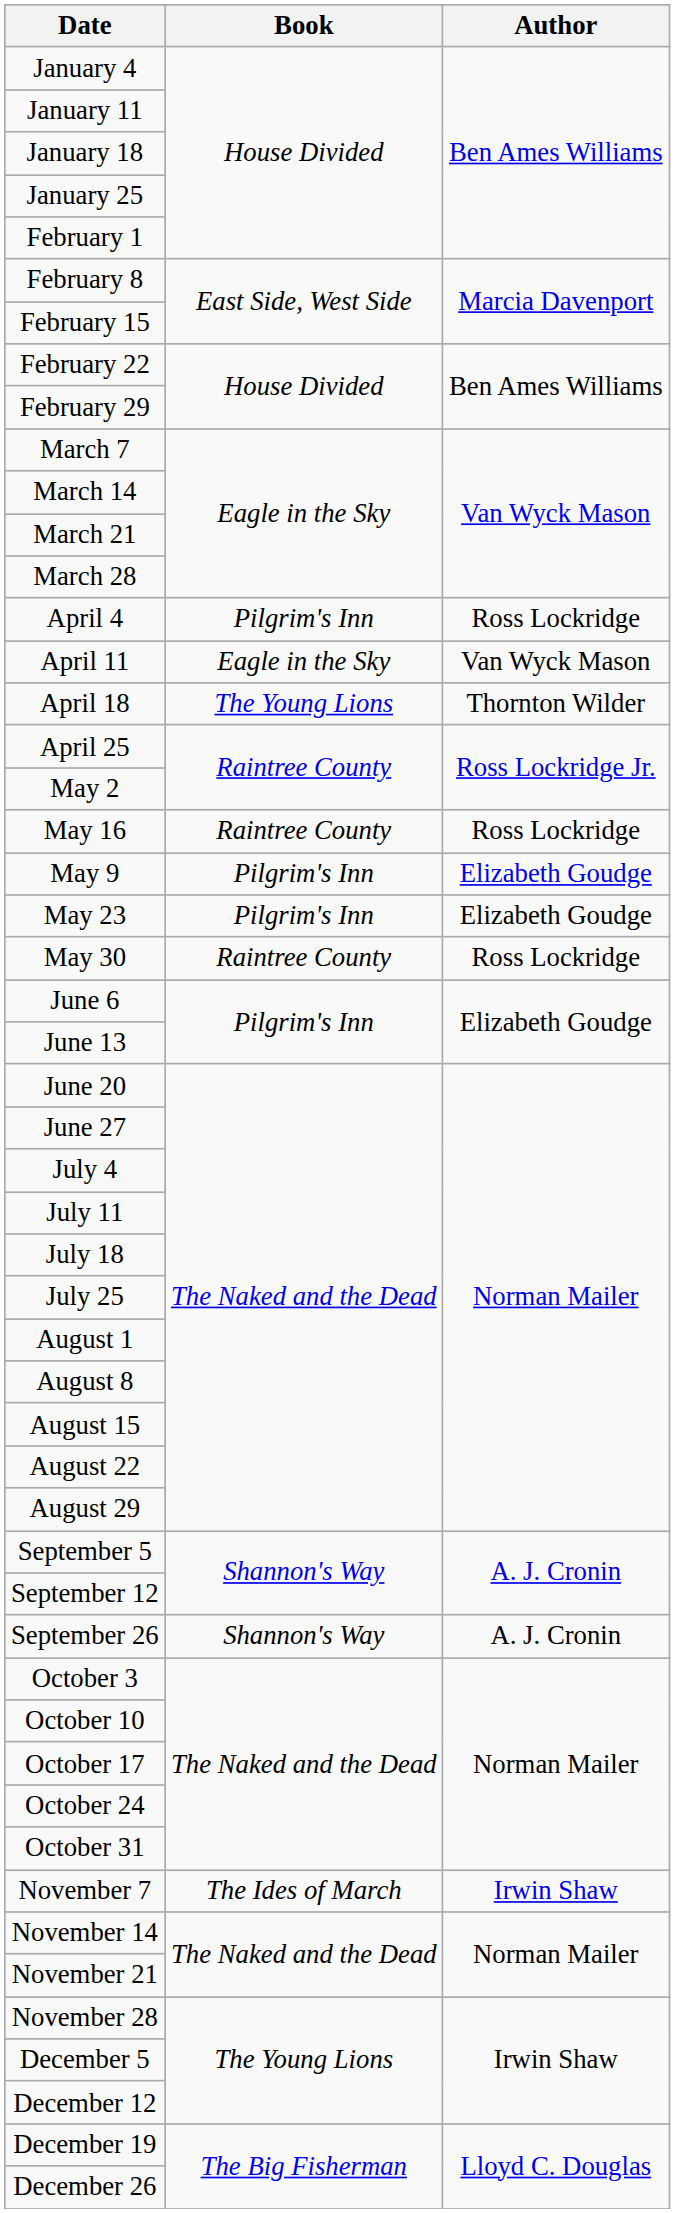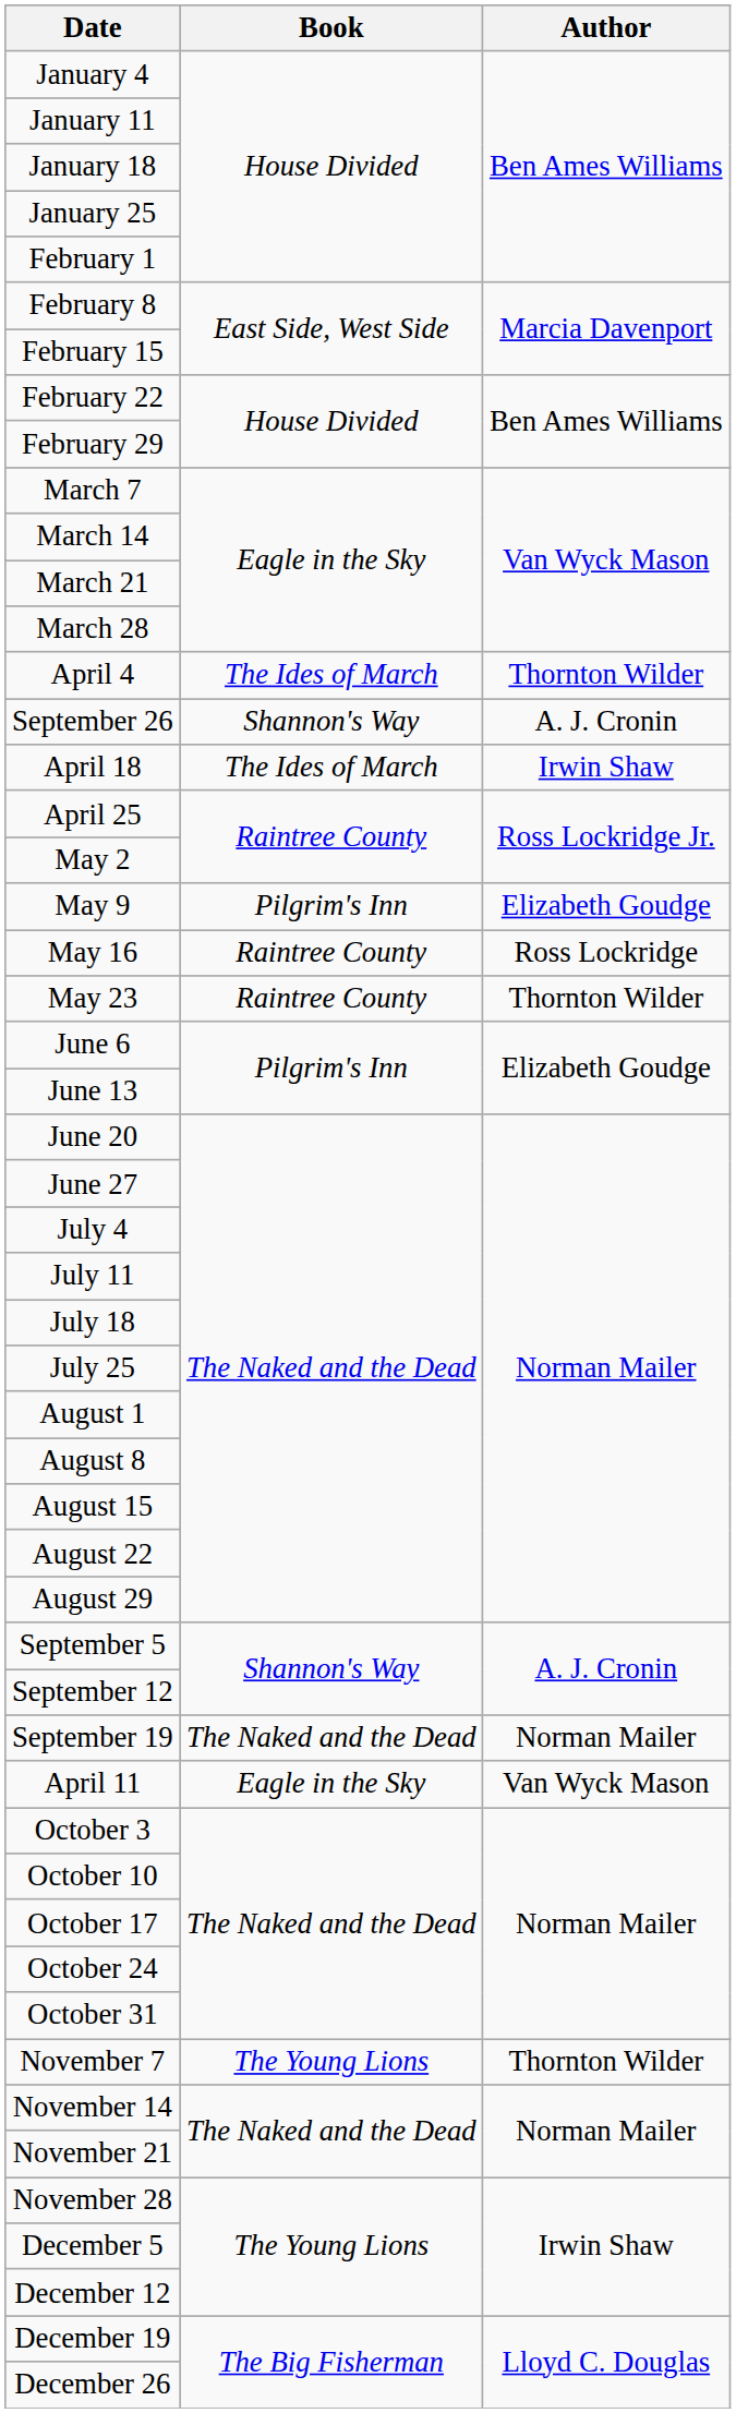April 4 | Book: Pilgrim's Inn -> The Ides of March
April 4 | Author: Ross Lockridge -> Thornton Wilder
rows swapped: April 11 <-> September 26
April 18 | Book: The Young Lions -> The Ides of March
April 18 | Author: Thornton Wilder -> Irwin Shaw
rows swapped: May 9 <-> May 16
May 23 | Book: Pilgrim's Inn -> Raintree County
May 23 | Author: Elizabeth Goudge -> Thornton Wilder
- row: May 30 | Raintree County | Ross Lockridge
+ row: September 19 | The Naked and the Dead | Norman Mailer
November 7 | Book: The Ides of March -> The Young Lions
November 7 | Author: Irwin Shaw -> Thornton Wilder
